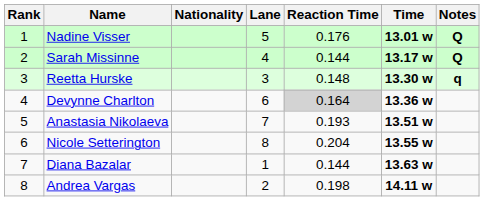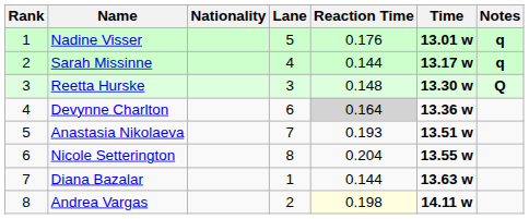Nadine Visser | Notes: Q -> q
Sarah Missinne | Notes: Q -> q
Reetta Hurske | Notes: q -> Q
Andrea Vargas | Reaction Time: no background -> lightyellow background
